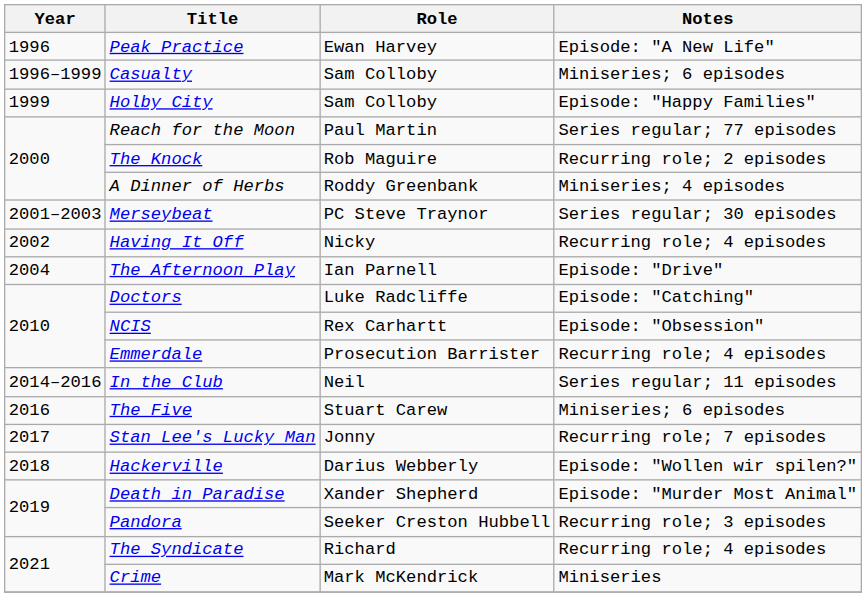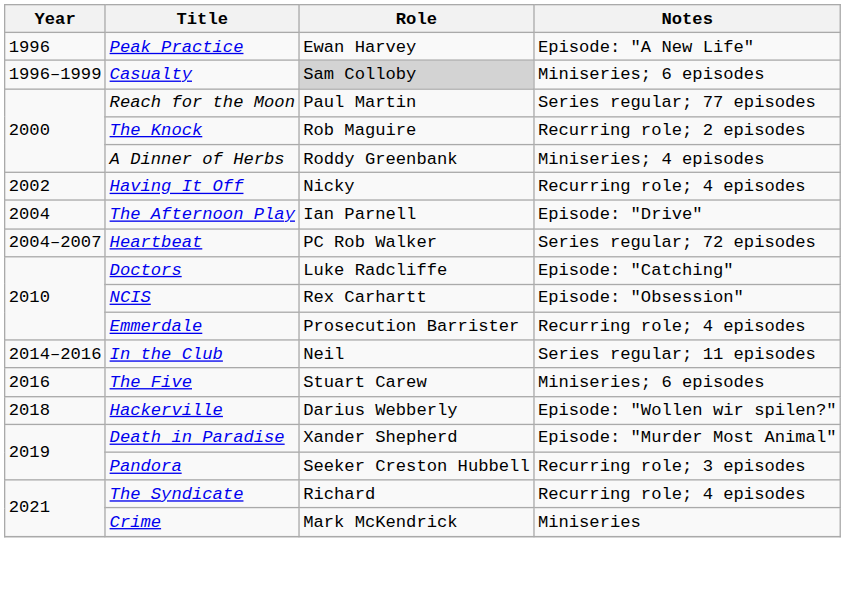Casualty | Role: no background -> lightgrey background
- row: 1999 | Holby City | Sam Colloby | Episode: "Happy Families"
- row: 2001–2003 | Merseybeat | PC Steve Traynor | Series regular; 30 episodes
+ row: 2004–2007 | Heartbeat | PC Rob Walker | Series regular; 72 episodes
- row: 2017 | Stan Lee's Lucky Man | Jonny | Recurring role; 7 episodes
